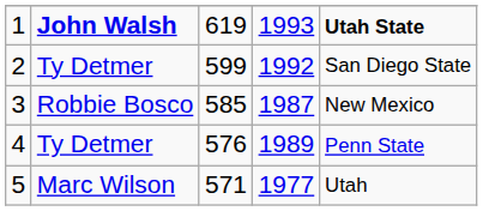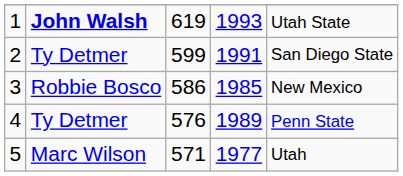1 | column 5: bold -> normal
2 | column 4: 1992 -> 1991
3 | column 3: 585 -> 586
3 | column 4: 1987 -> 1985
